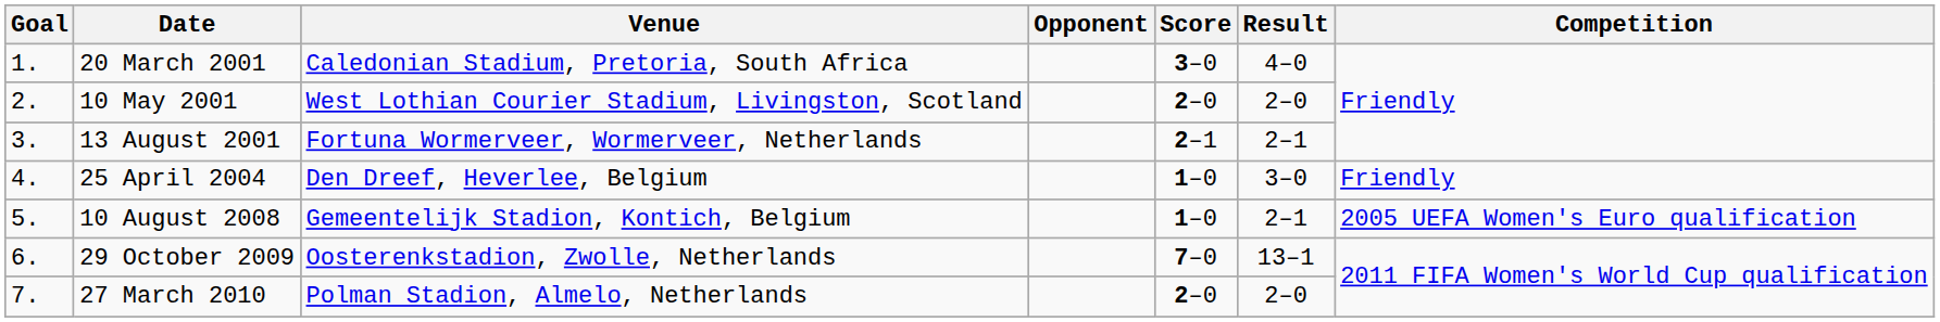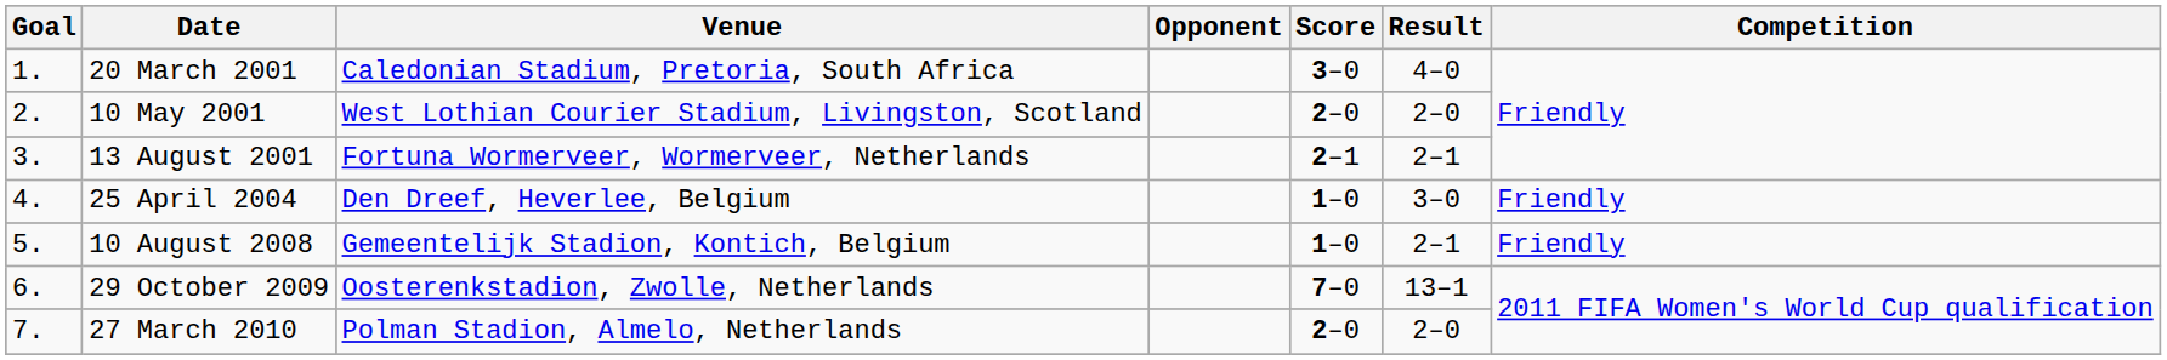10 August 2008 | Competition: 2005 UEFA Women's Euro qualification -> Friendly
